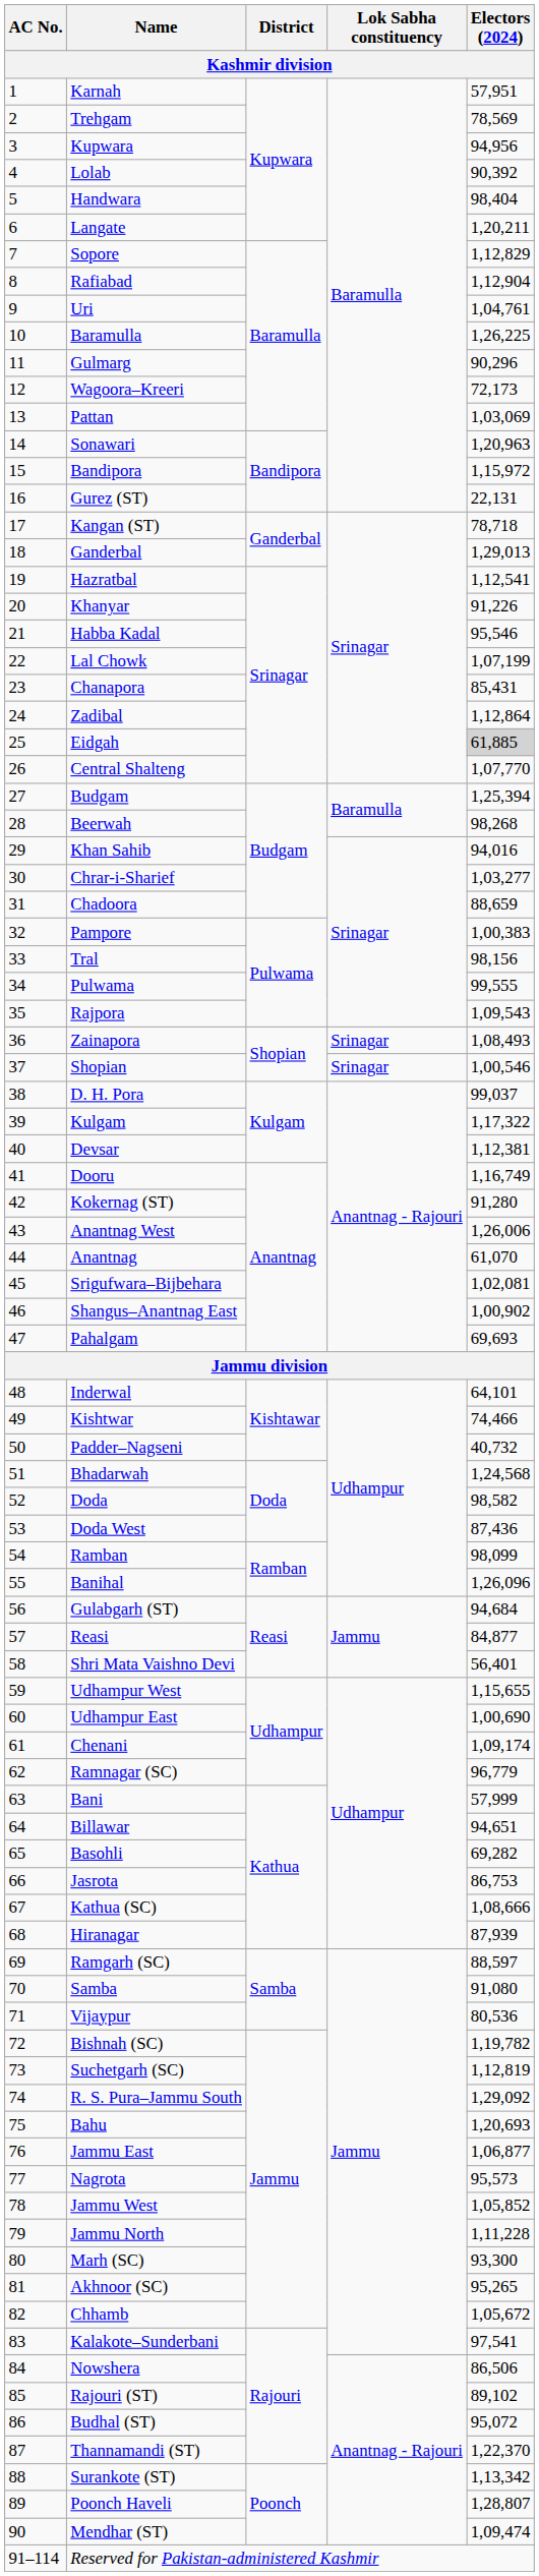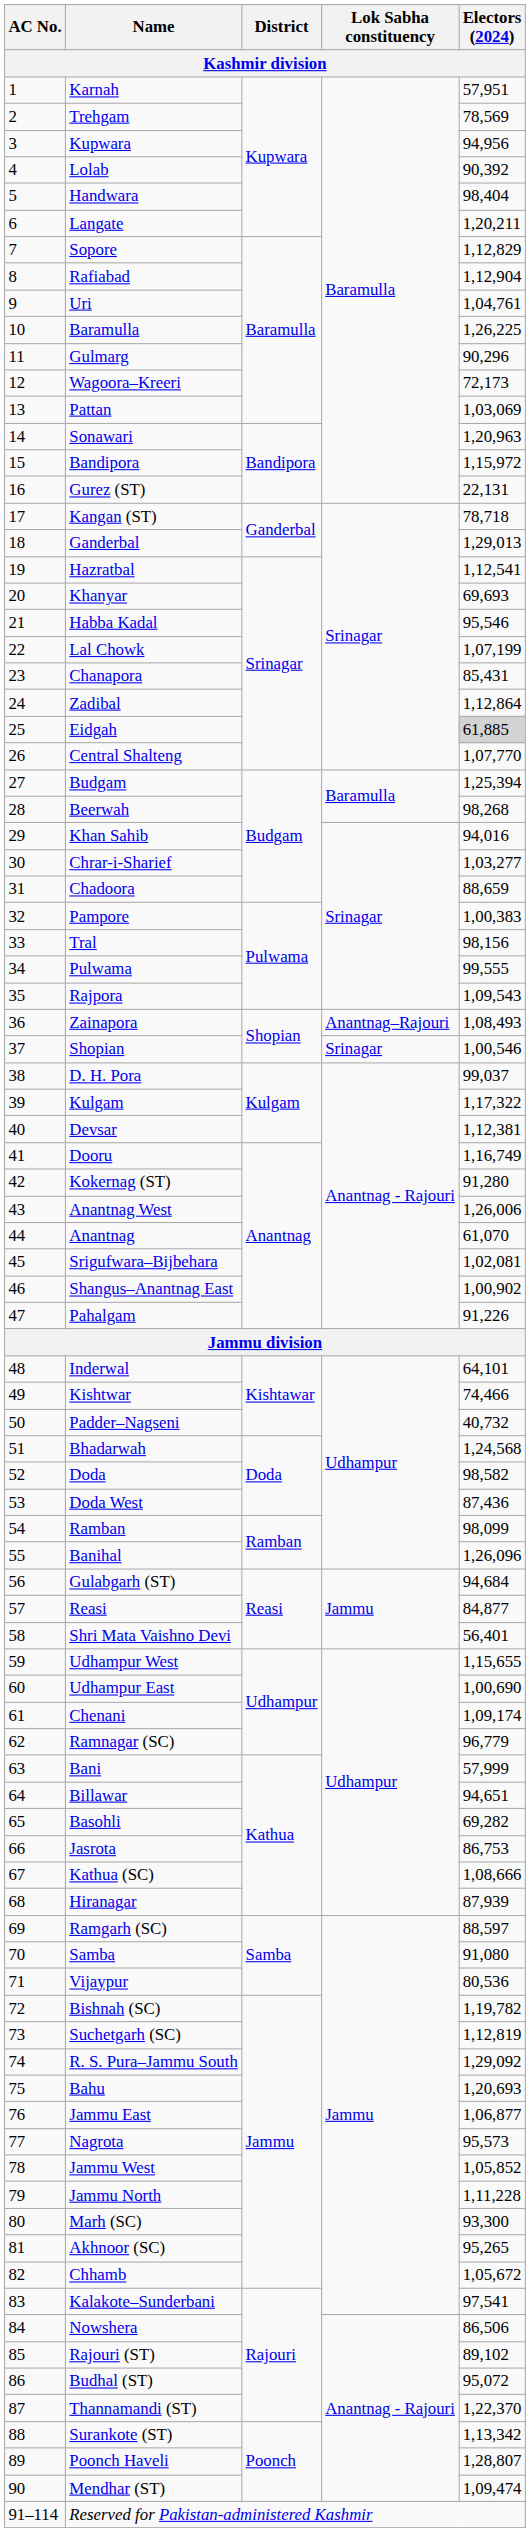Khanyar | Electors (2024) / Kashmir division: 91,226 -> 69,693
Zainapora | Lok Sabha constituency / Kashmir division: Srinagar -> Anantnag–Rajouri
Pahalgam | Electors (2024) / Kashmir division: 69,693 -> 91,226
